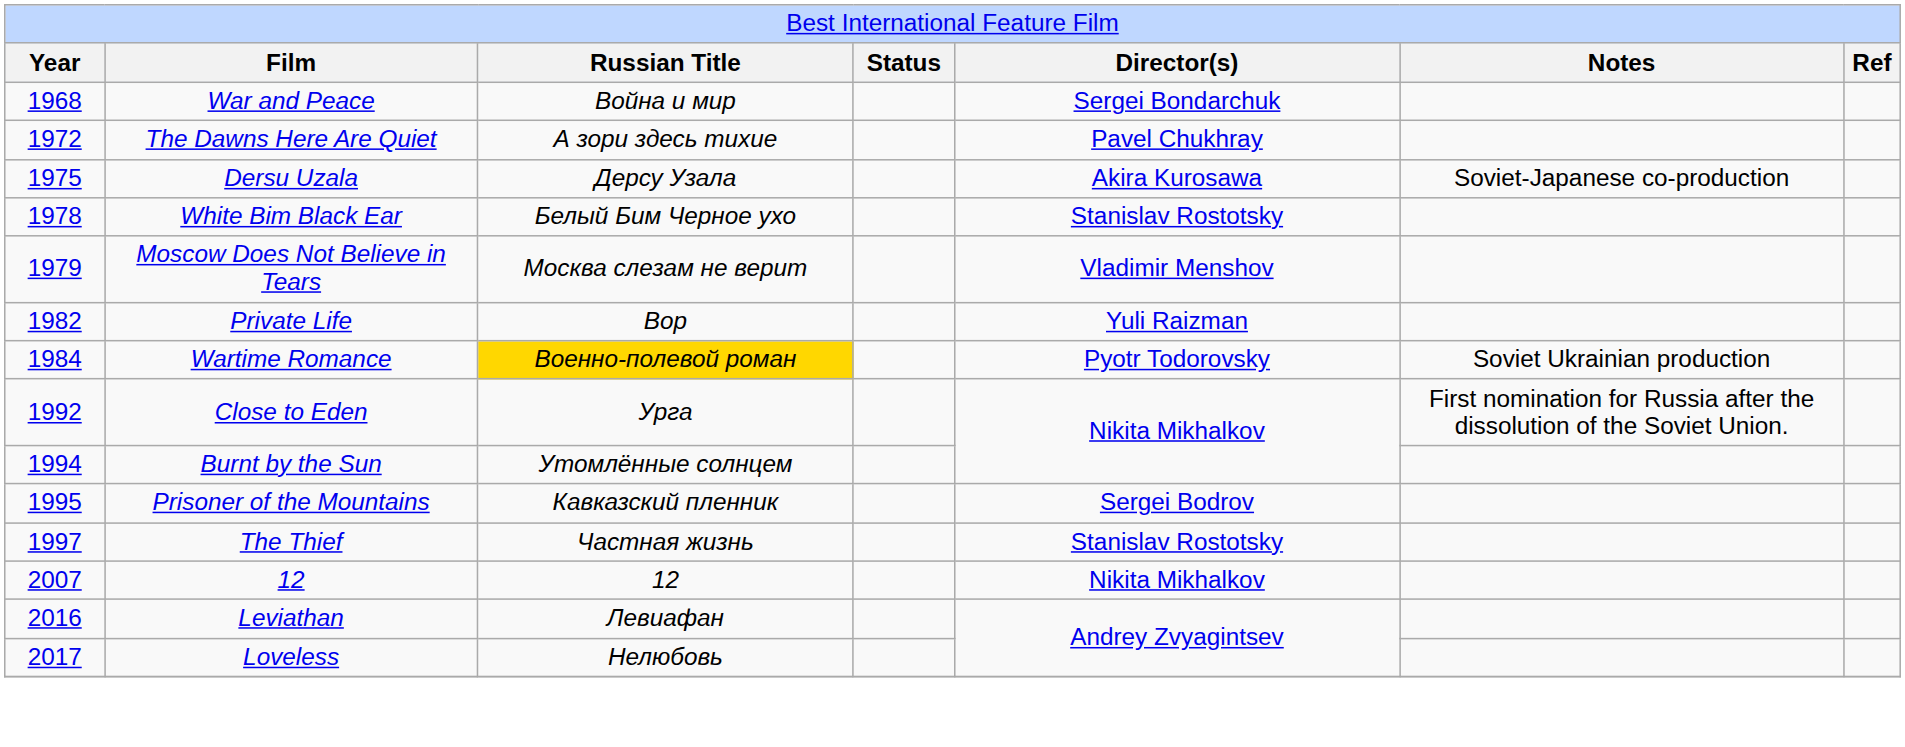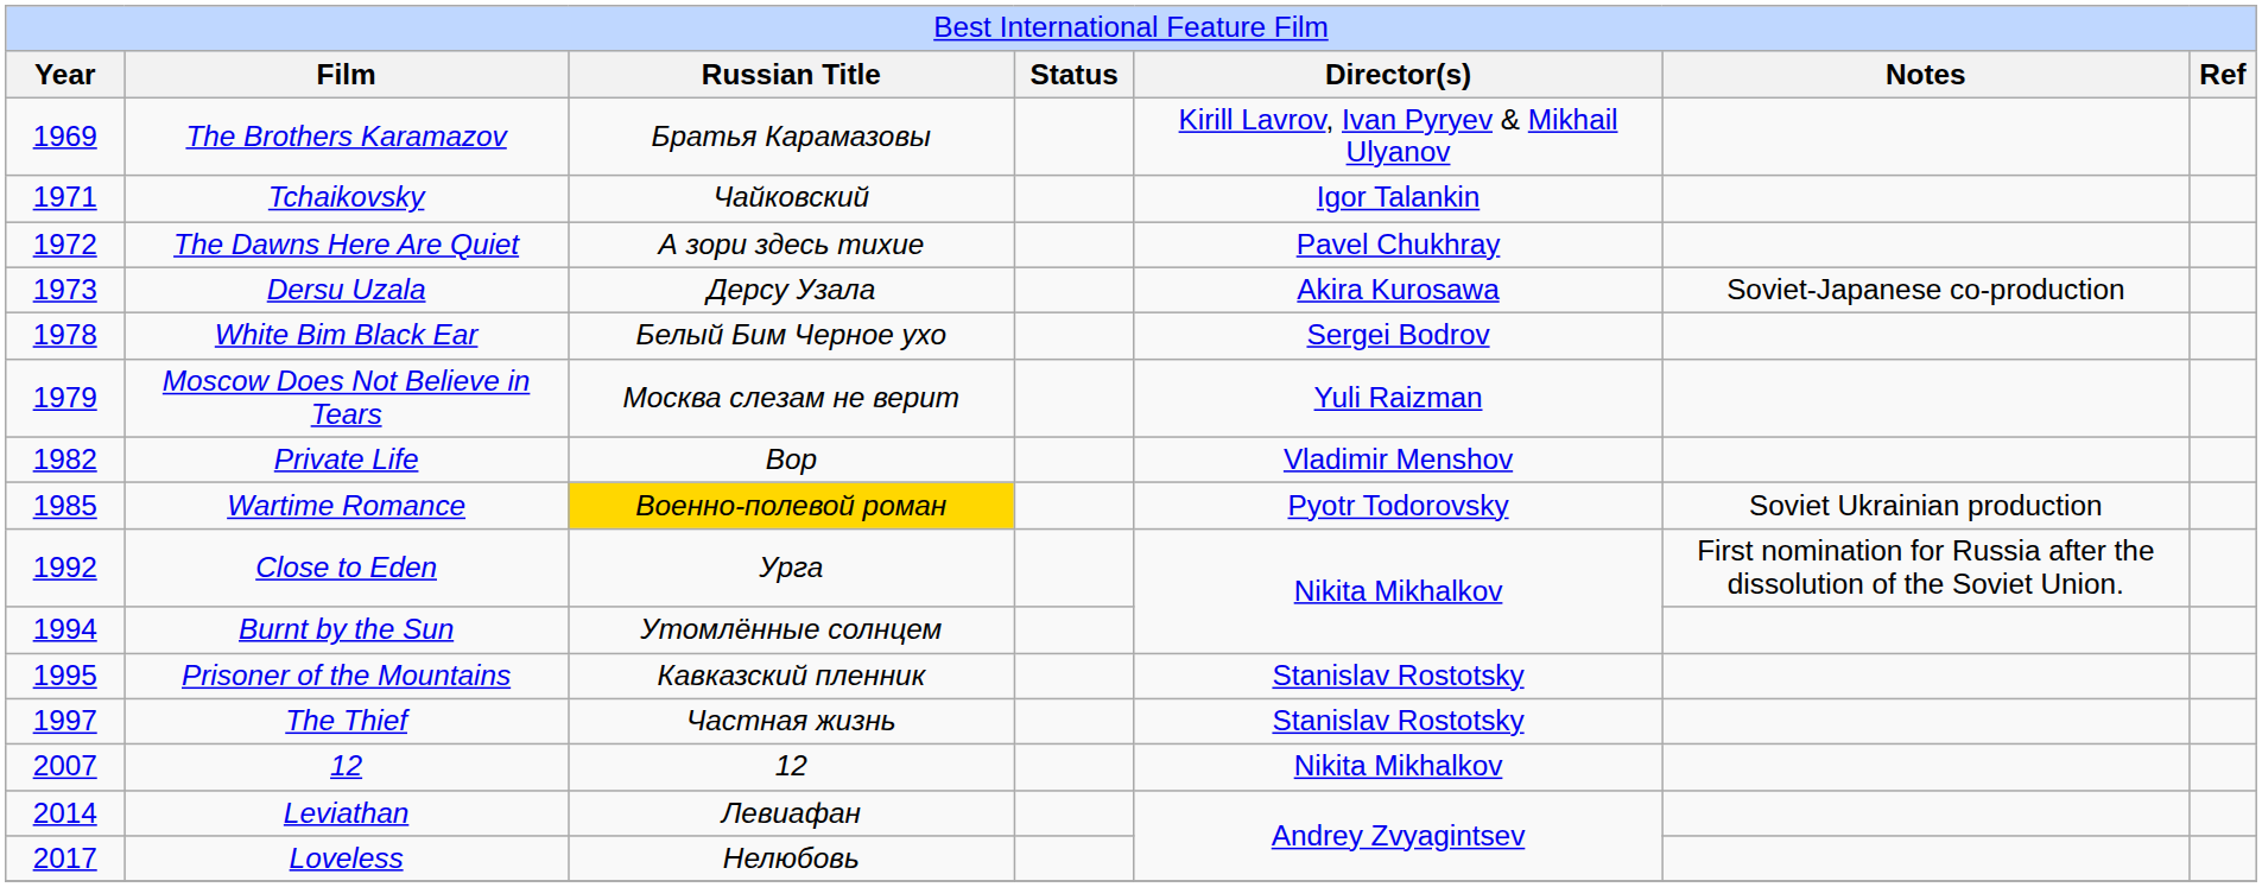- row: 1968 | War and Peace | Война и мир | Sergei Bondarchuk
+ row: 1969 | The Brothers Karamazov | Братья Карамазовы | Kirill Lavrov, Ivan Pyryev & Mikhail Ulyanov
+ row: 1971 | Tchaikovsky | Чайкoвский | Igor Talankin
Dersu Uzala | column 1: 1975 -> 1973
White Bim Black Ear | column 5: Stanislav Rostotsky -> Sergei Bodrov
Moscow Does Not Believe in Tears | column 5: Vladimir Menshov -> Yuli Raizman
Private Life | column 5: Yuli Raizman -> Vladimir Menshov
Wartime Romance | column 1: 1984 -> 1985
Prisoner of the Mountains | column 5: Sergei Bodrov -> Stanislav Rostotsky
Leviathan | column 1: 2016 -> 2014
